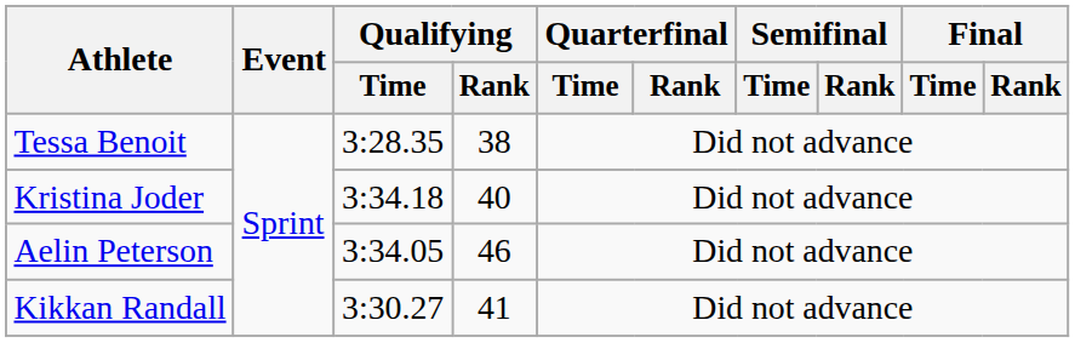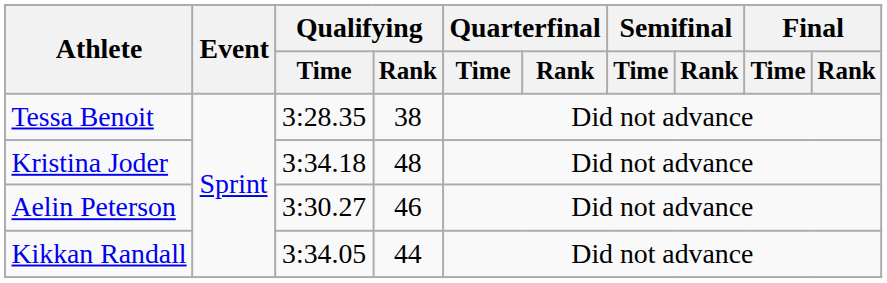Kristina Joder | Qualifying / Rank: 40 -> 48
Aelin Peterson | Qualifying / Time: 3:34.05 -> 3:30.27
Kikkan Randall | Qualifying / Time: 3:30.27 -> 3:34.05
Kikkan Randall | Qualifying / Rank: 41 -> 44
